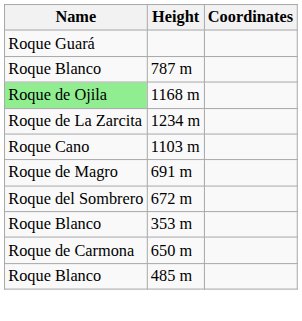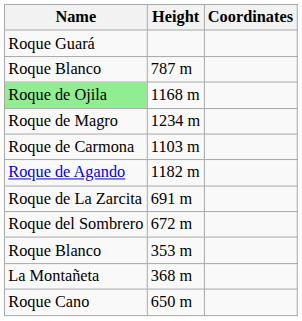1234 m | Name: Roque de La Zarcita -> Roque de Magro
1103 m | Name: Roque Cano -> Roque de Carmona
+ row: Roque de Agando | 1182 m
691 m | Name: Roque de Magro -> Roque de La Zarcita
+ row: La Montañeta | 368 m
650 m | Name: Roque de Carmona -> Roque Cano
- row: Roque Blanco | 485 m
